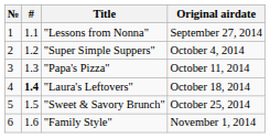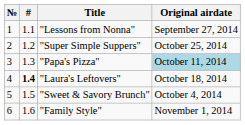"Super Simple Suppers" | Original airdate: October 4, 2014 -> October 25, 2014
"Papa's Pizza" | Original airdate: no background -> lightblue background
"Sweet & Savory Brunch" | Original airdate: October 25, 2014 -> October 4, 2014
